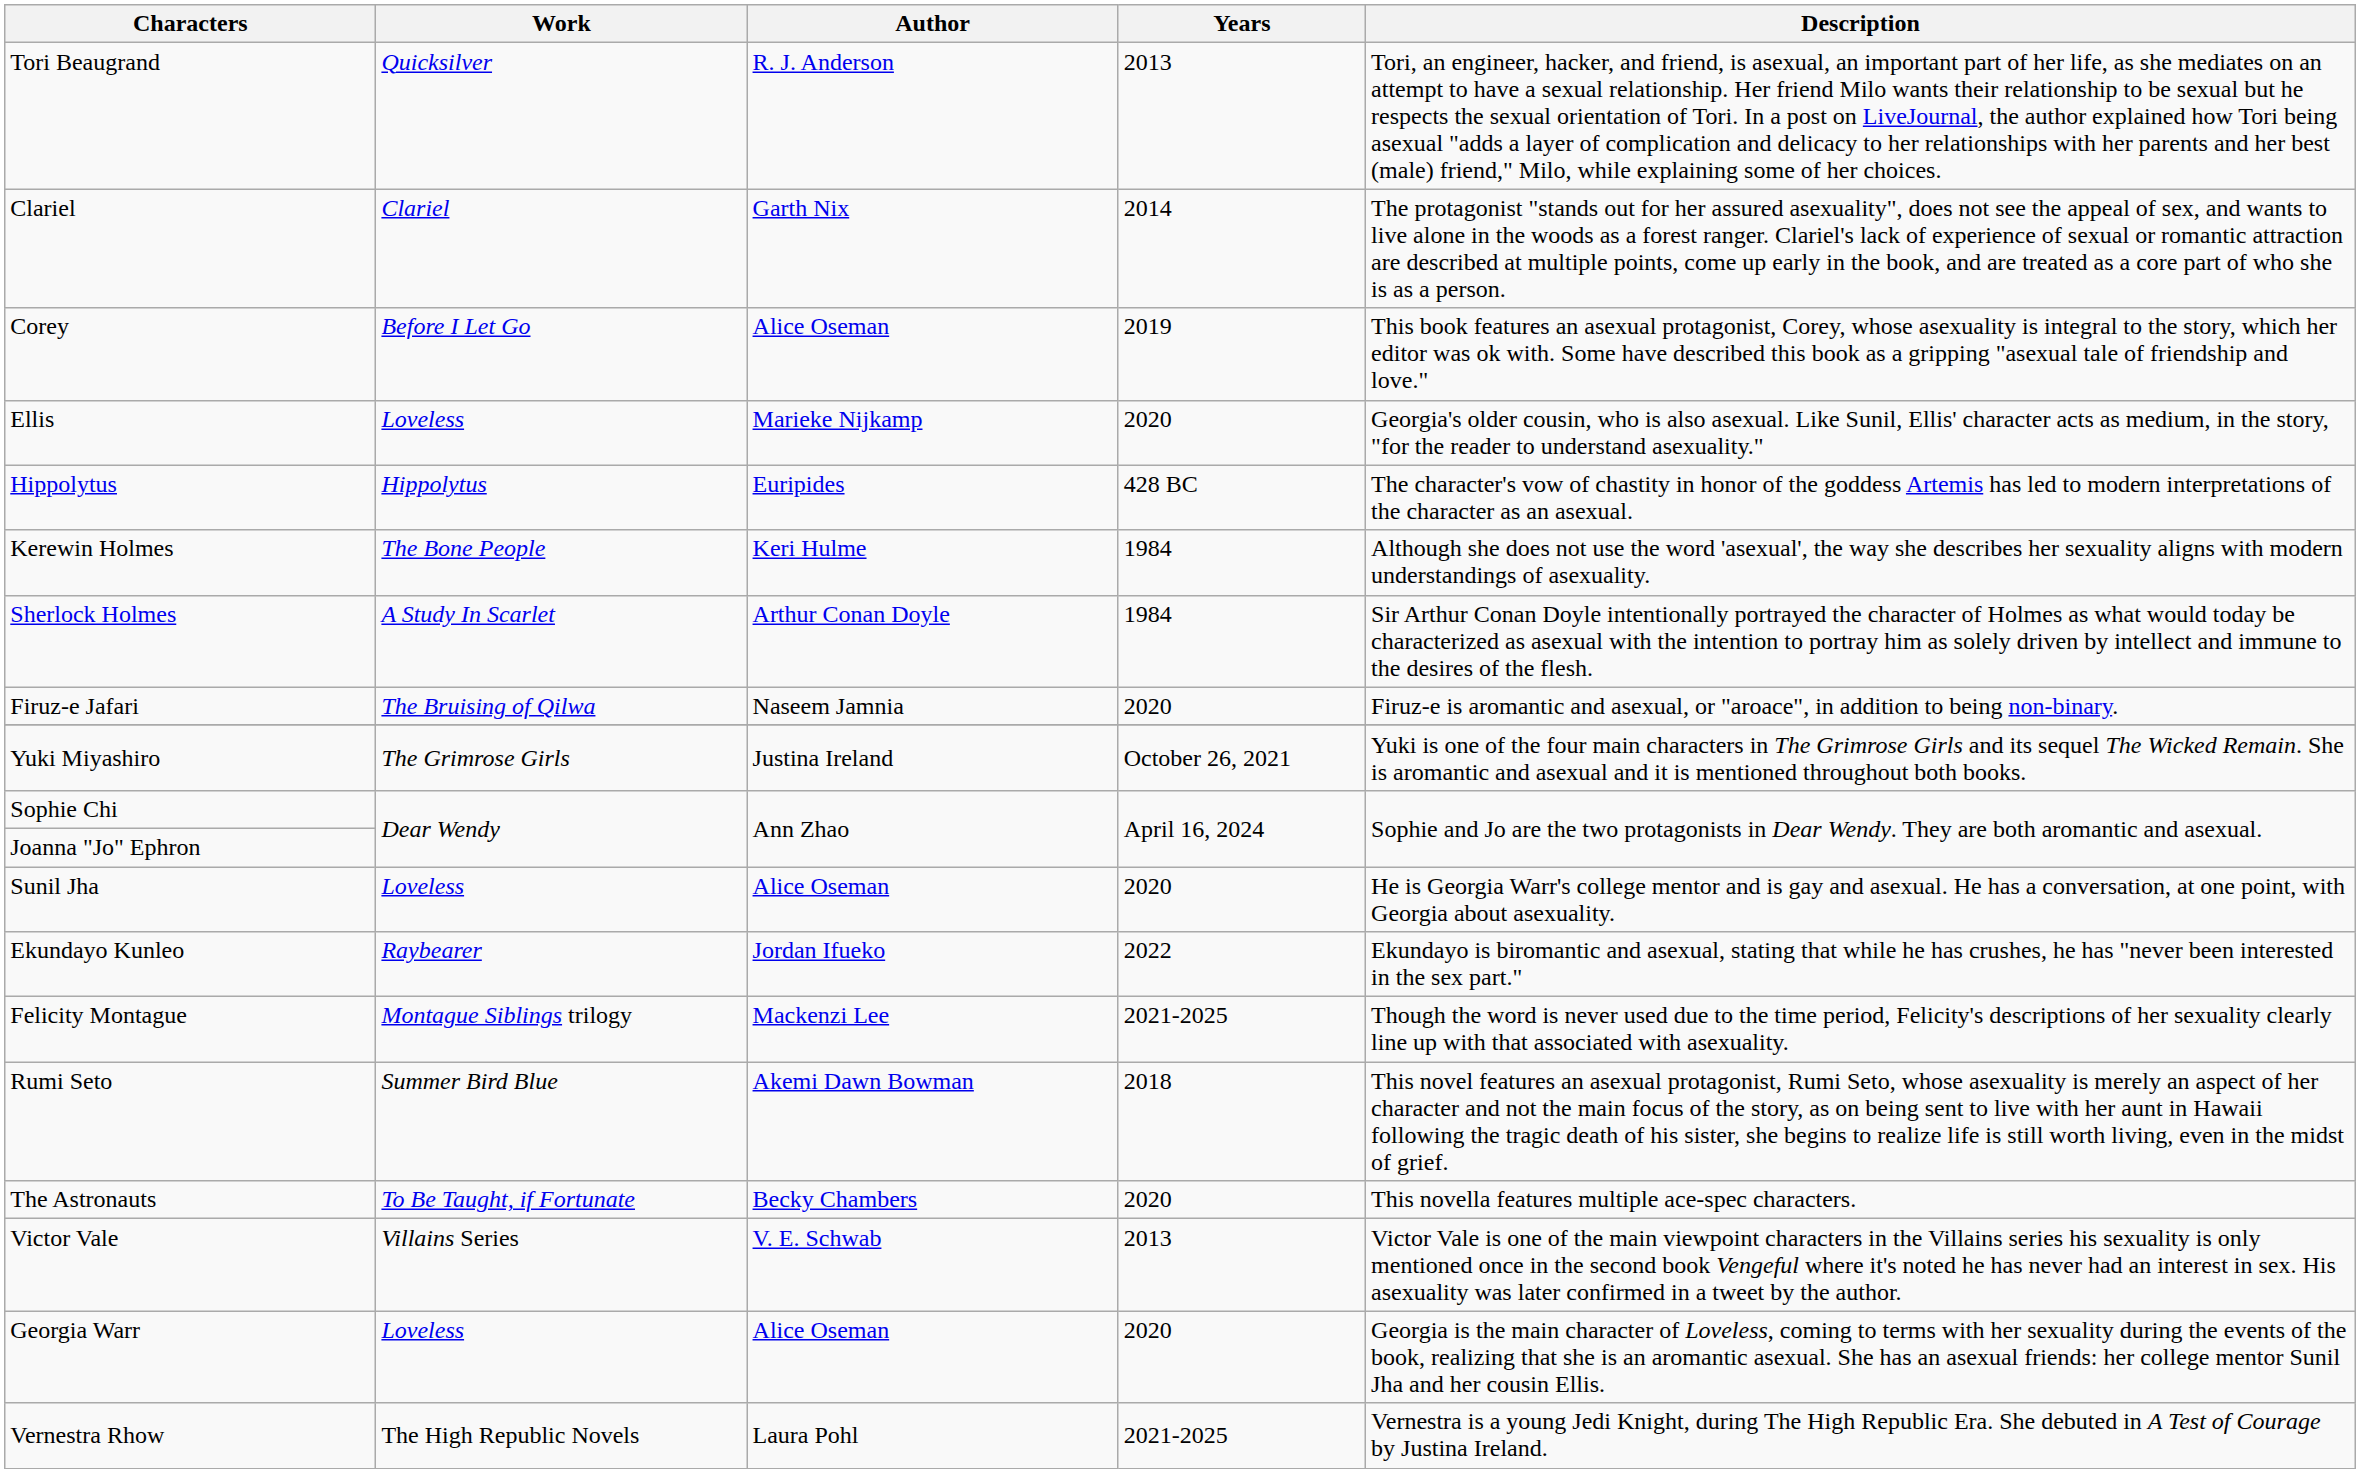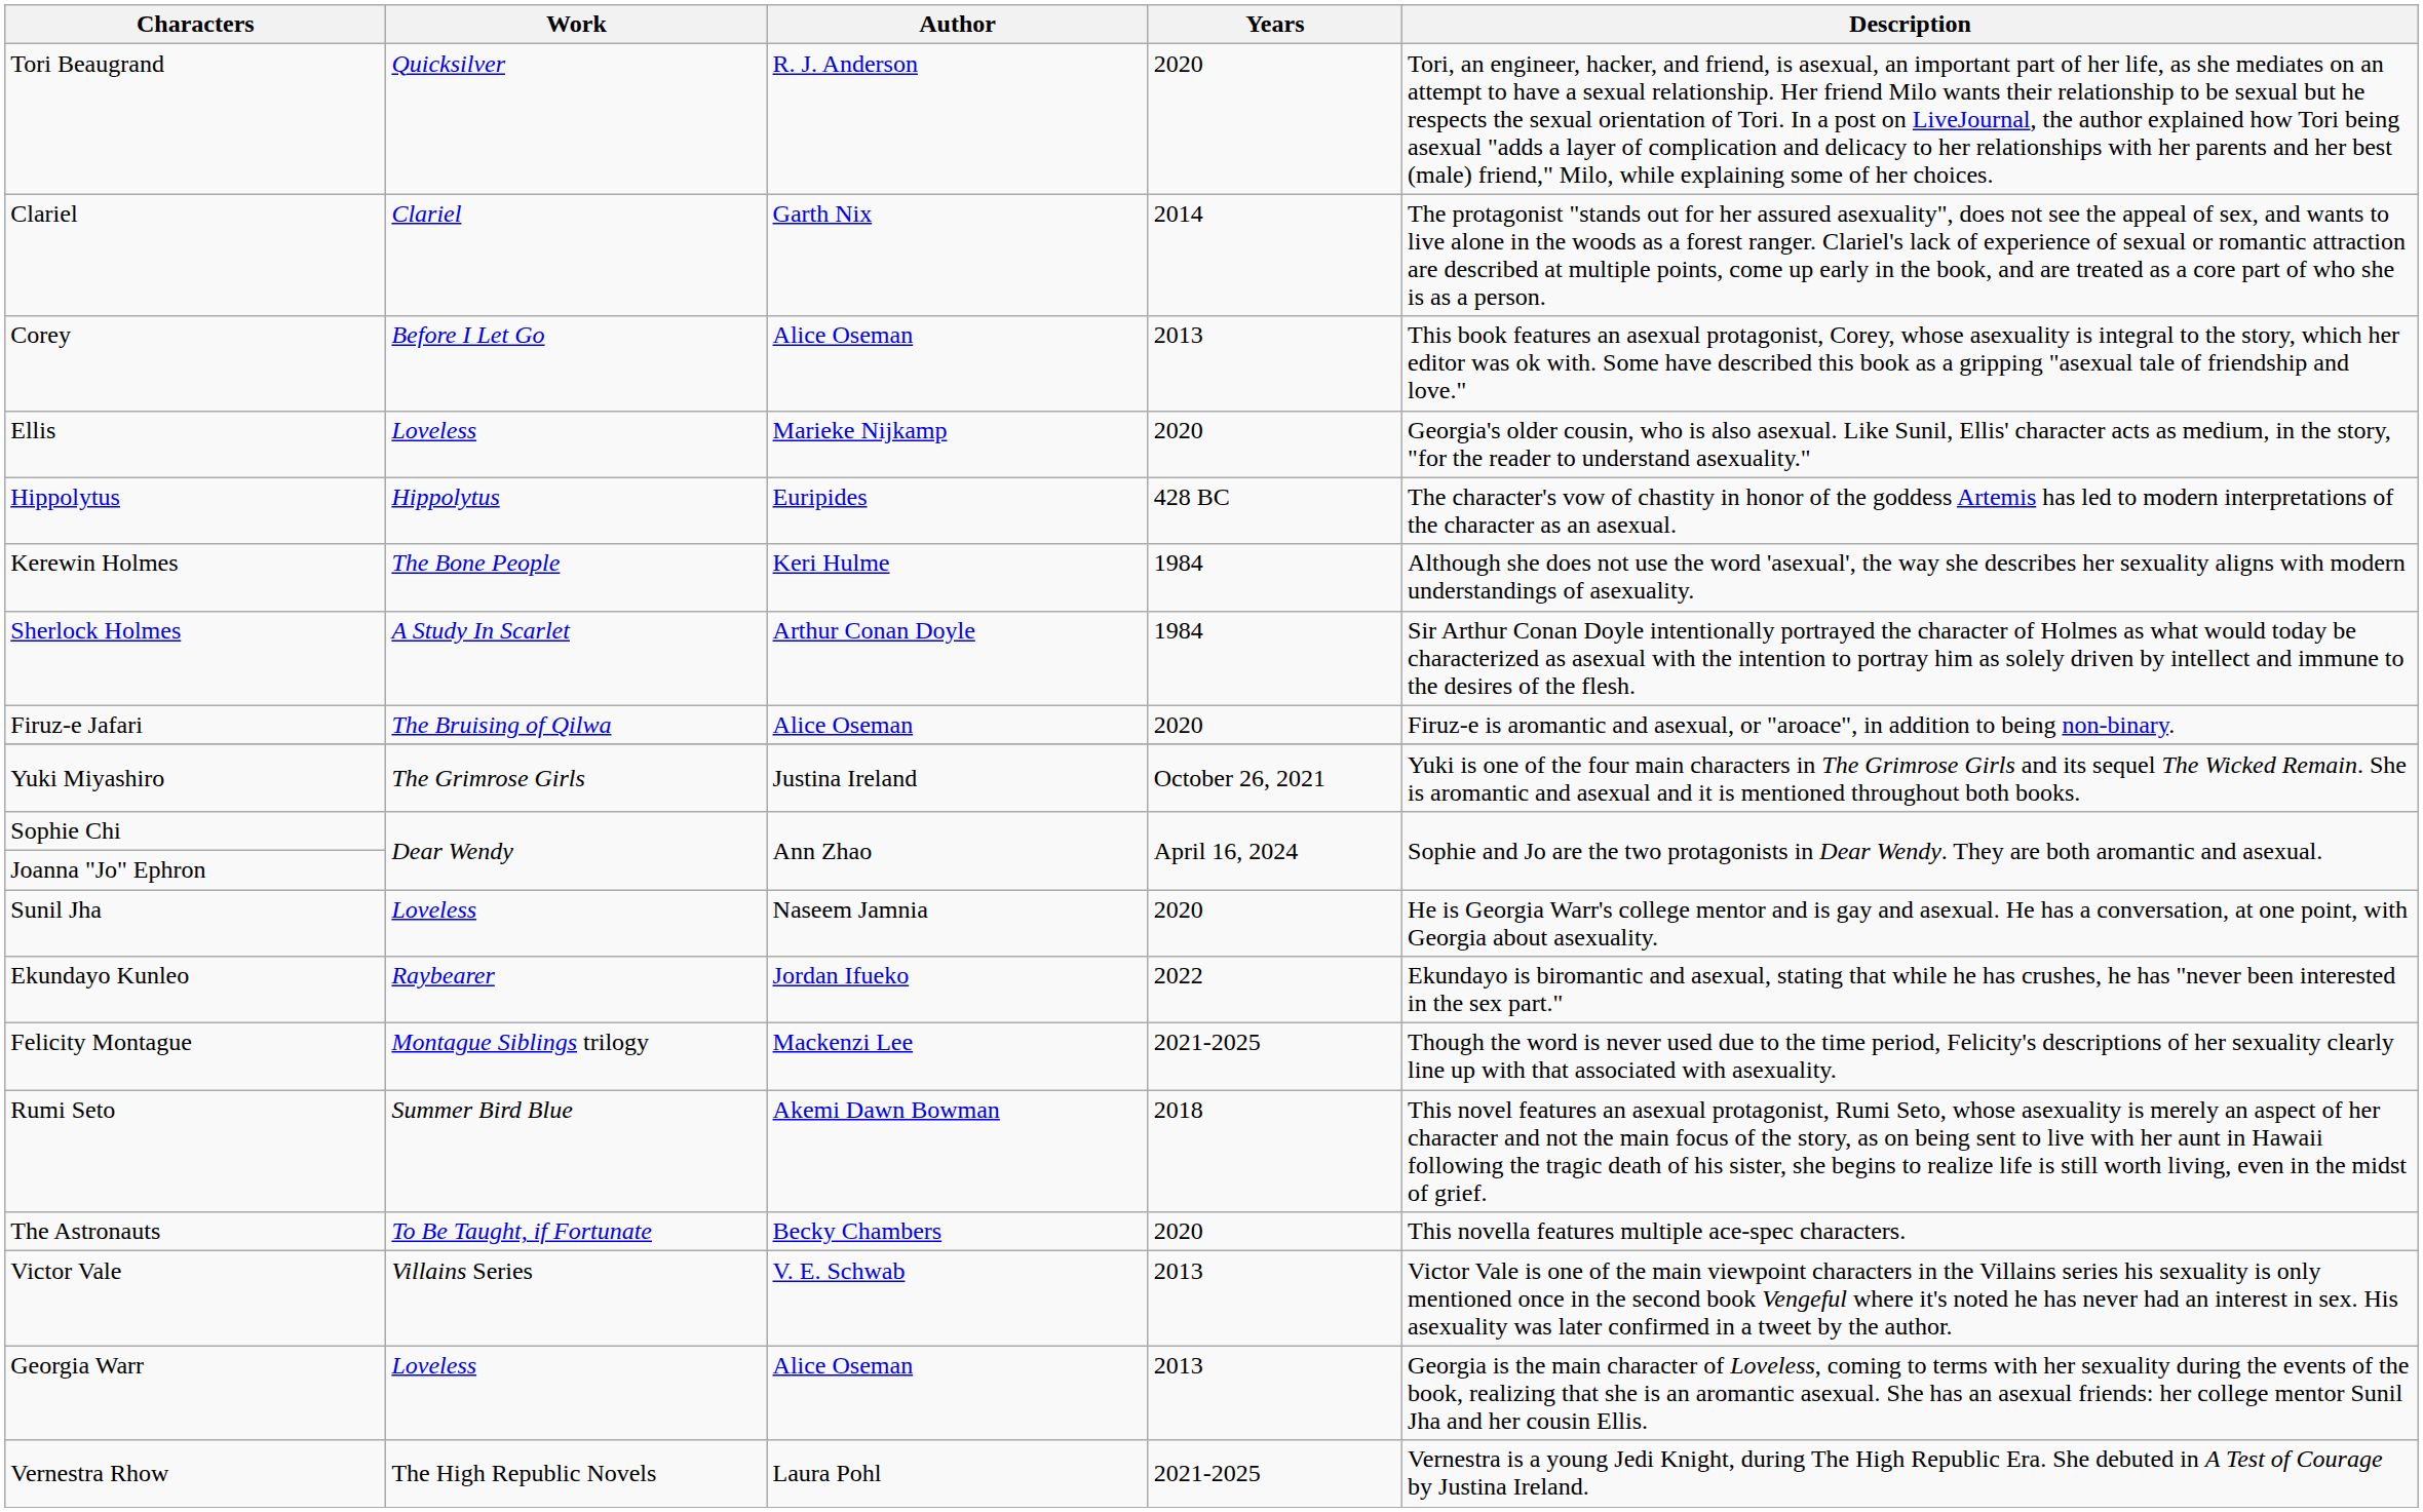Tori Beaugrand | Years: 2013 -> 2020
Corey | Years: 2019 -> 2013
Firuz-e Jafari | Author: Naseem Jamnia -> Alice Oseman
Sunil Jha | Author: Alice Oseman -> Naseem Jamnia
Georgia Warr | Years: 2020 -> 2013
